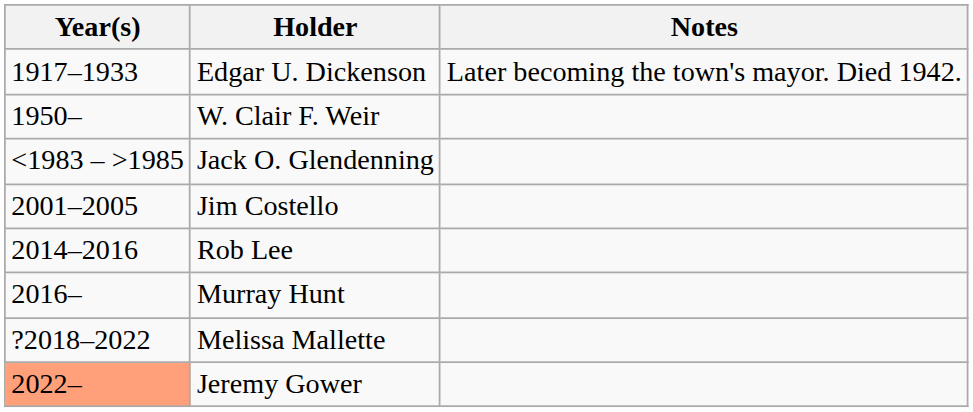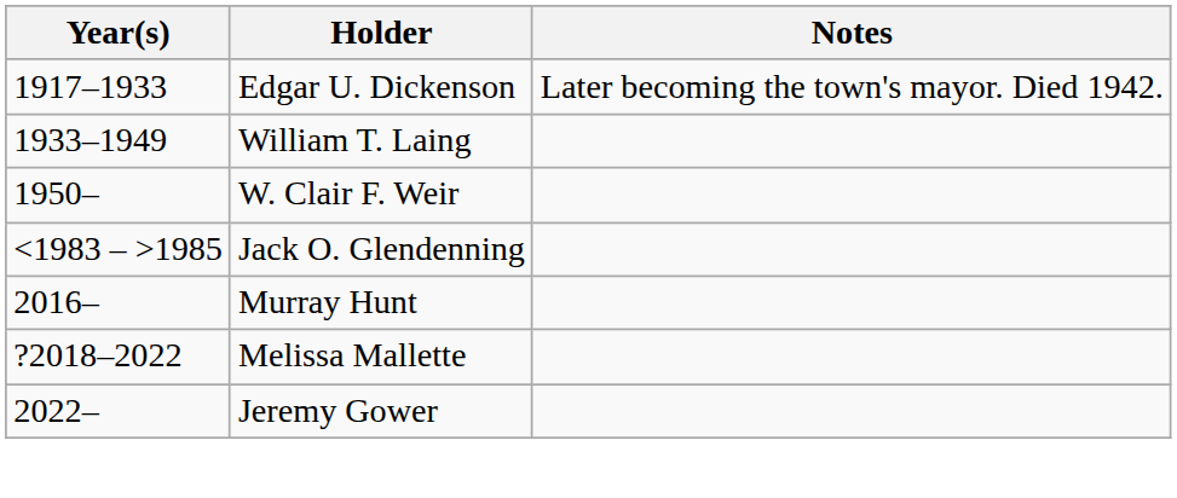+ row: 1933–1949 | William T. Laing
- row: 2001–2005 | Jim Costello
- row: 2014–2016 | Rob Lee
Jeremy Gower | Year(s): lightsalmon background -> no background
